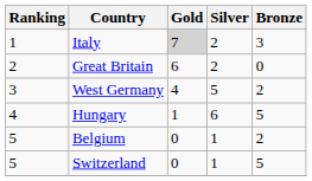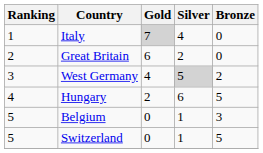Italy | Silver: 2 -> 4
Italy | Bronze: 3 -> 0
West Germany | Silver: no background -> lightgrey background
Hungary | Gold: 1 -> 2
Belgium | Bronze: 2 -> 3
